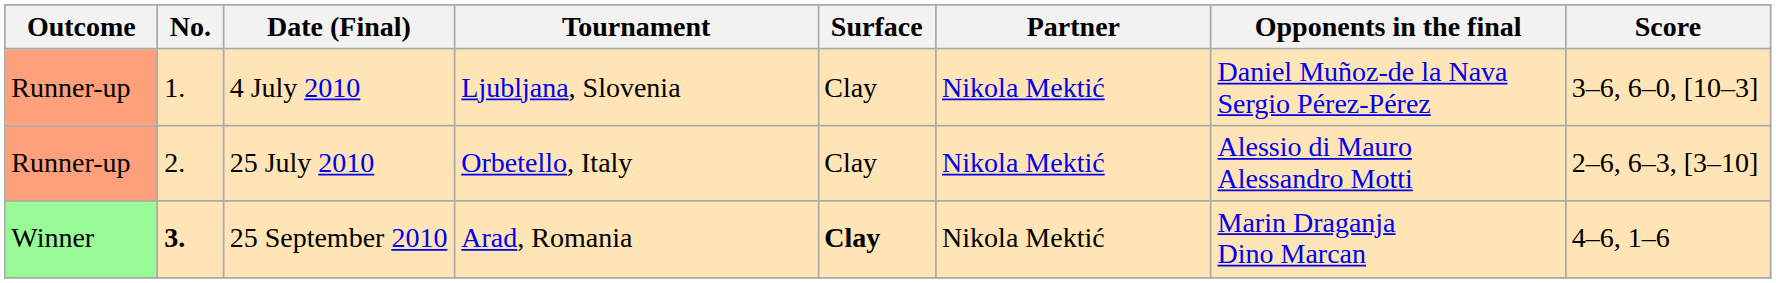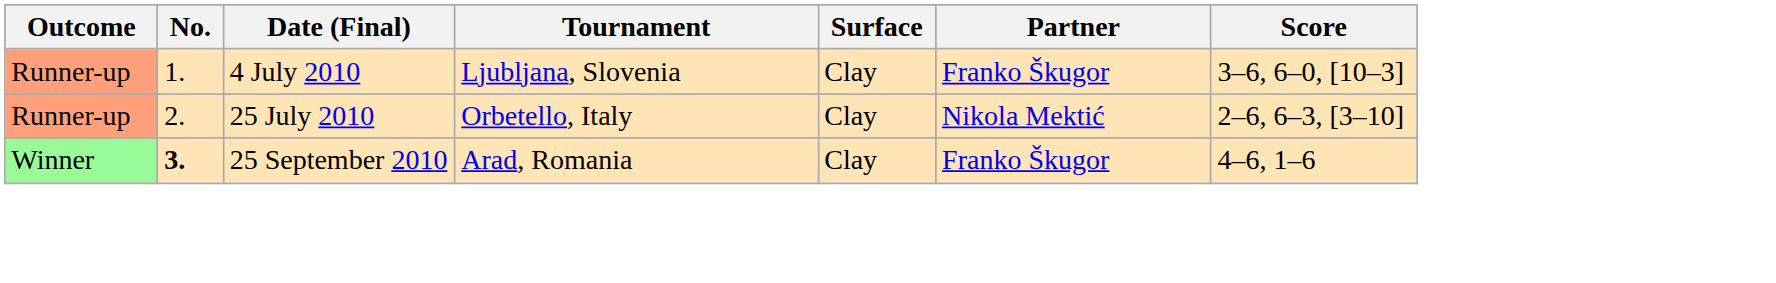- column: Opponents in the final | Daniel Muñoz-de la Nava Sergio Pérez-Pérez | Alessio di Mauro Alessandro Motti | Marin Draganja Dino Marcan
4 July 2010 | Partner: Nikola Mektić -> Franko Škugor
25 September 2010 | Surface: bold -> normal
25 September 2010 | Partner: Nikola Mektić -> Franko Škugor
